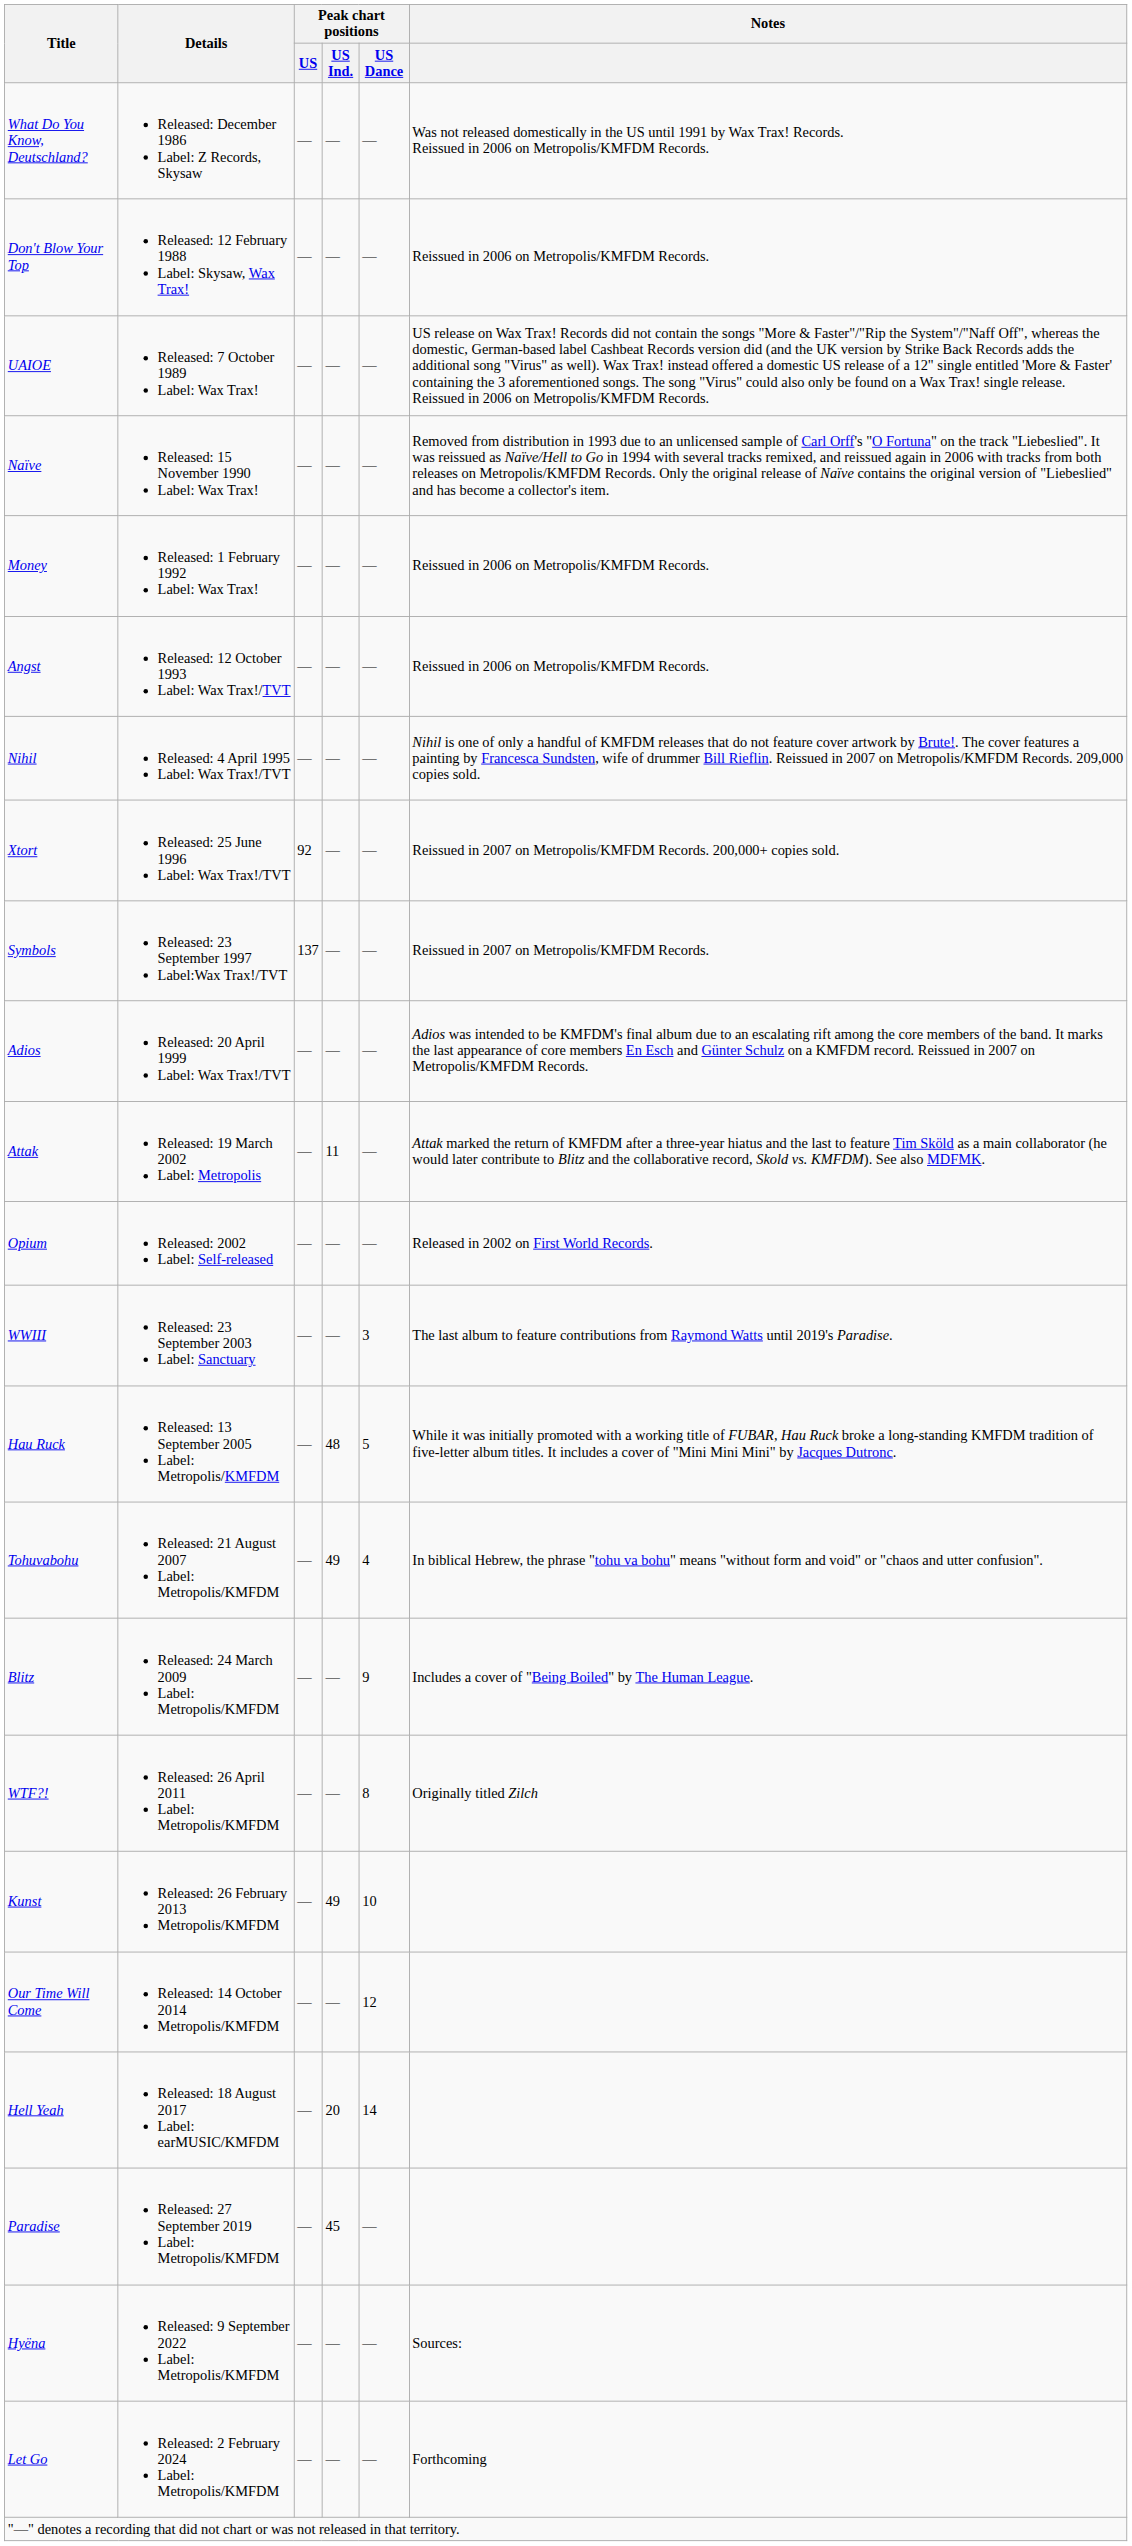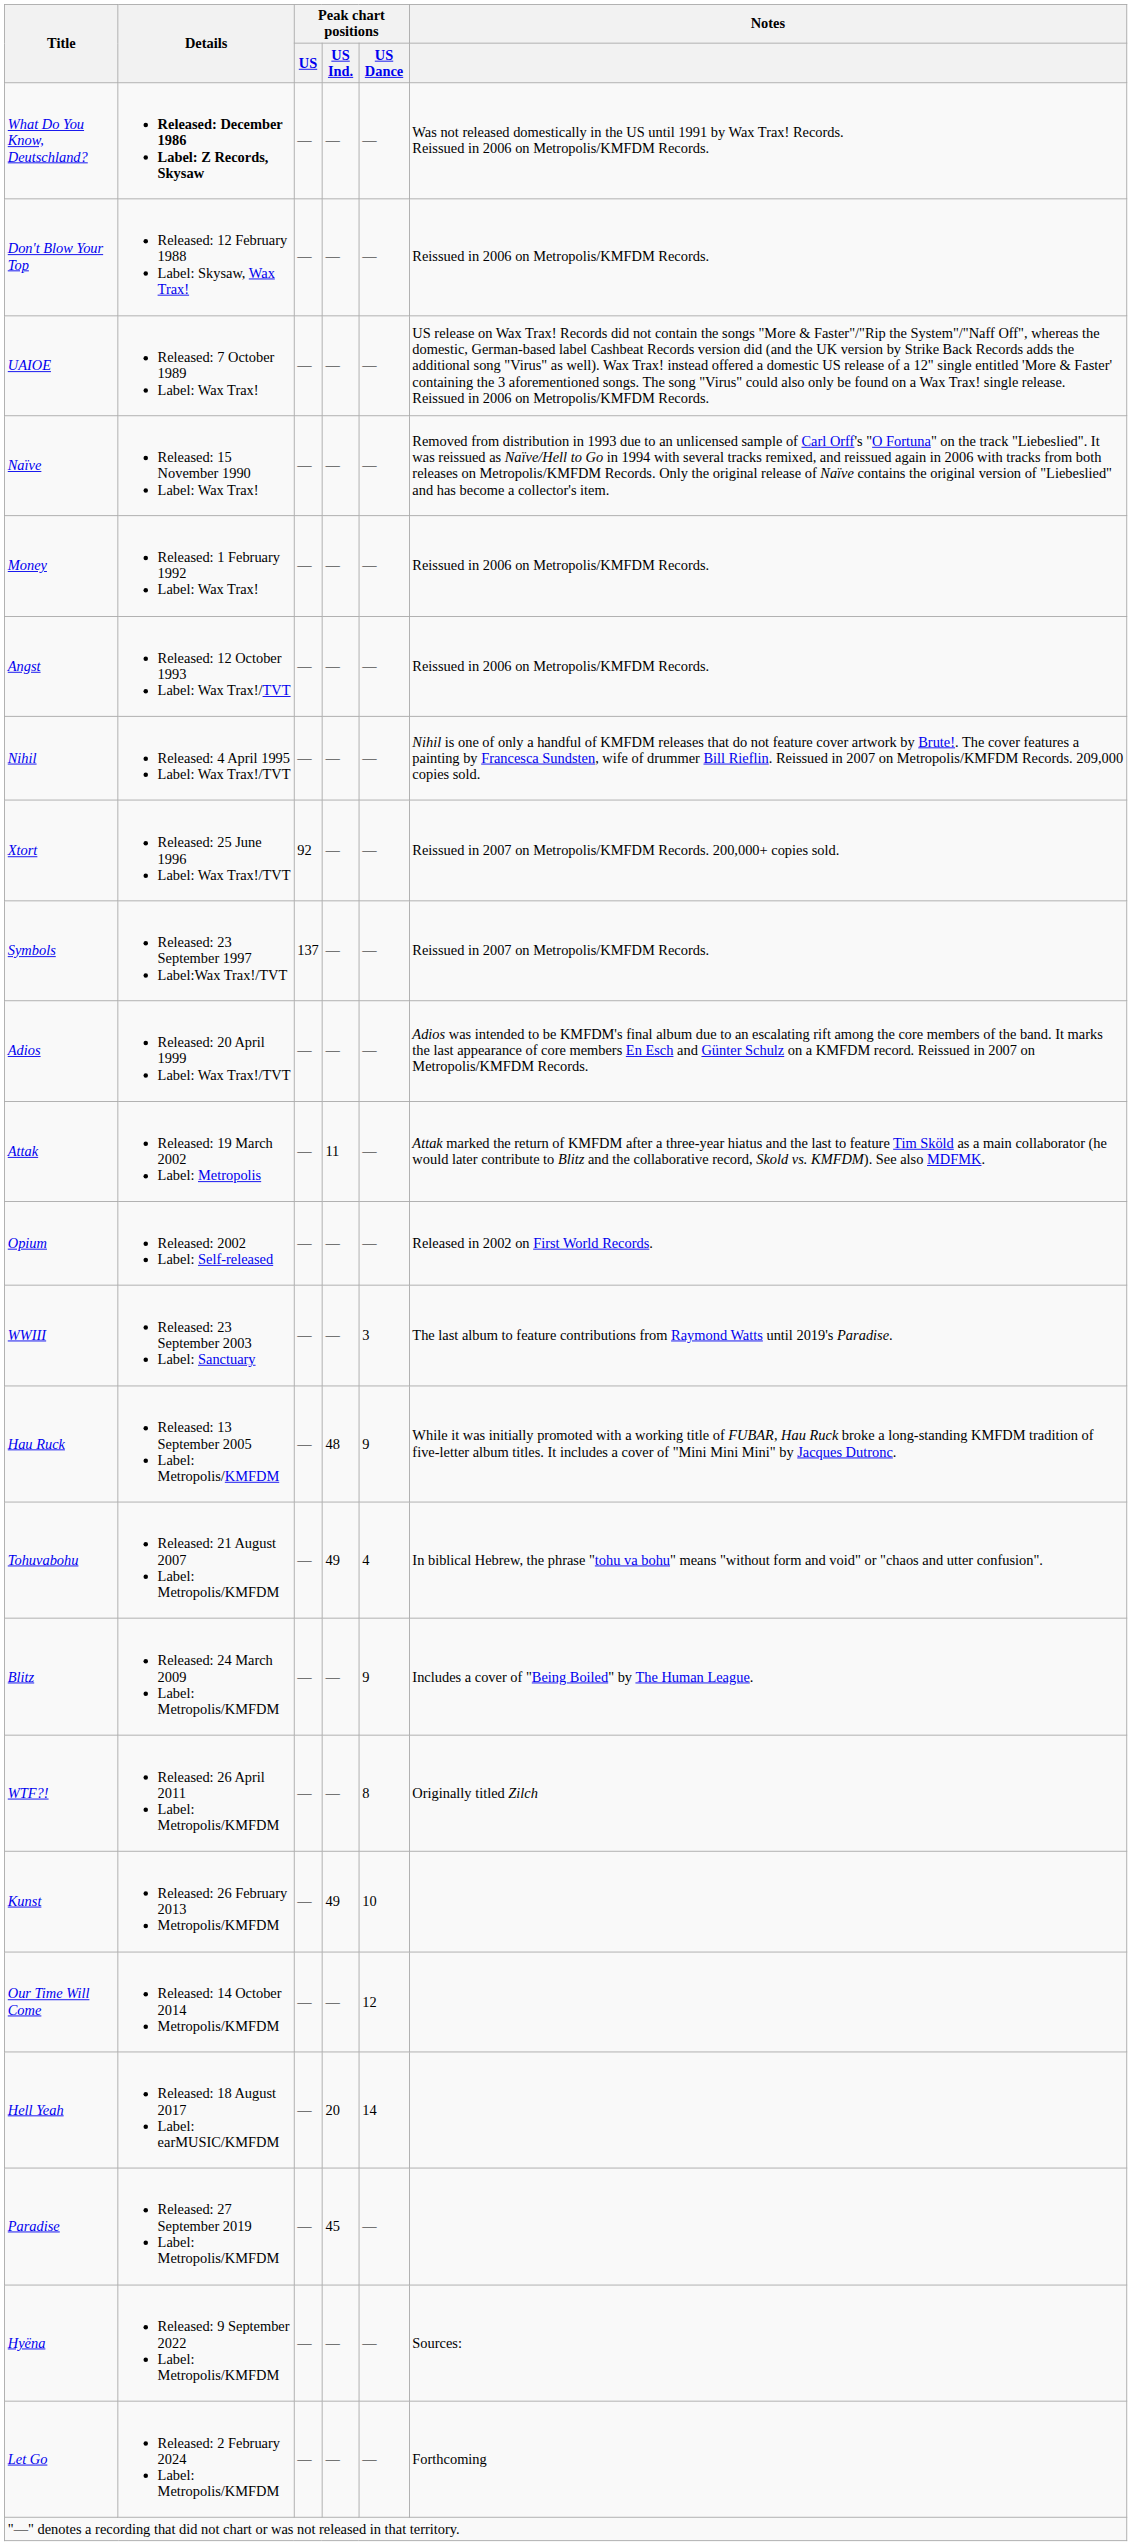What Do You Know, Deutschland? | Details: normal -> bold
Hau Ruck | Peak chart positions / US Dance: 5 -> 9
